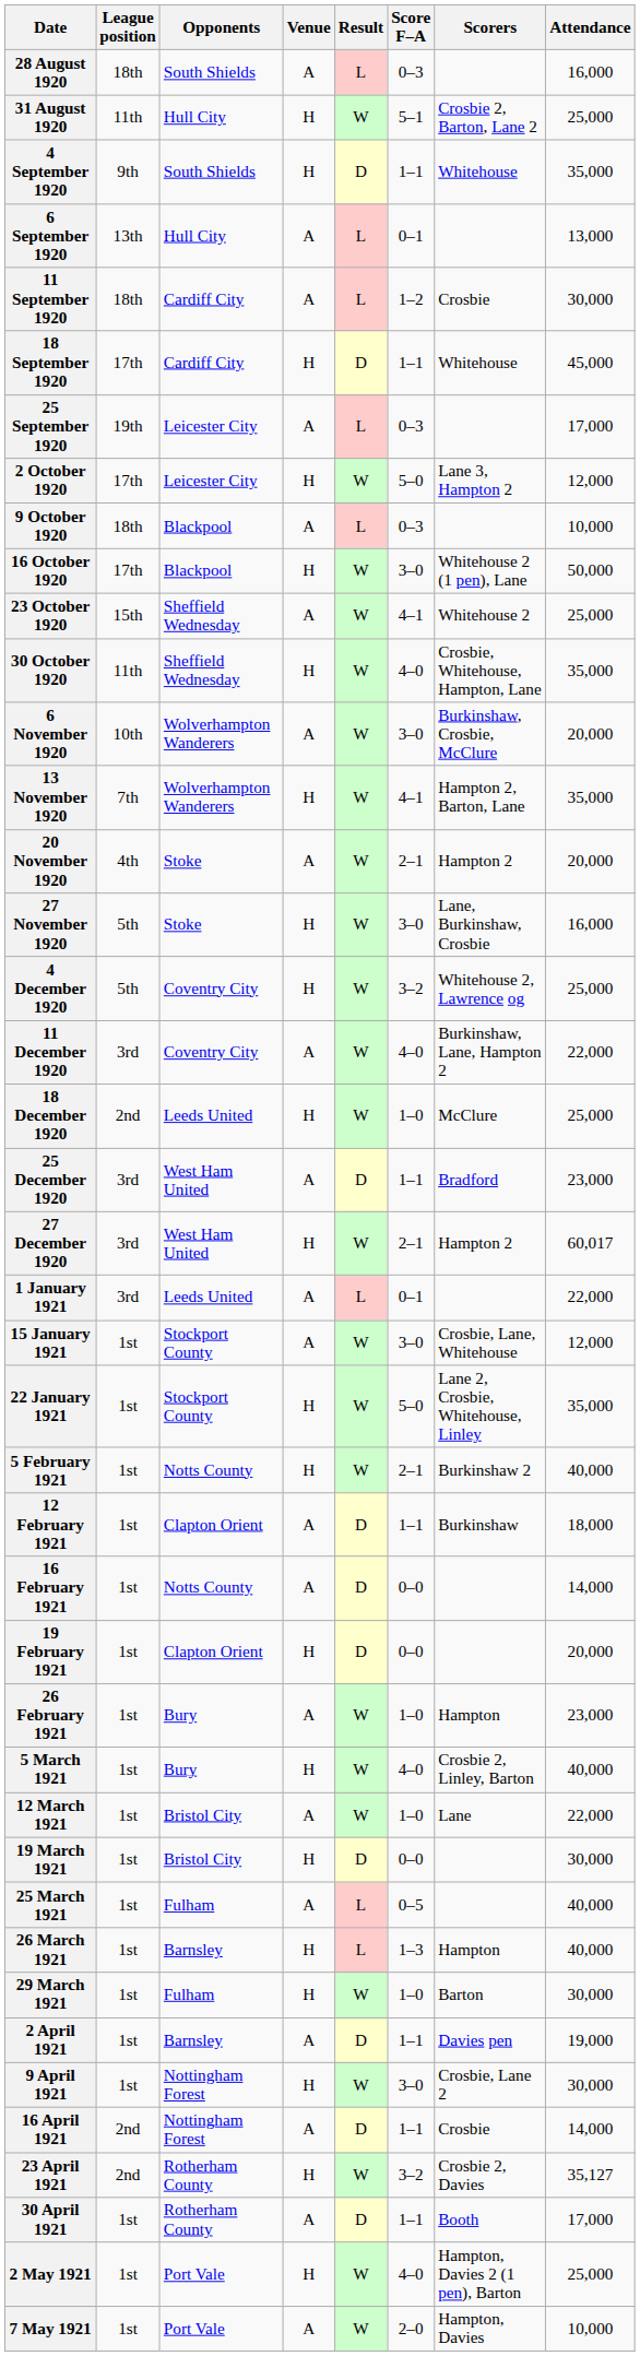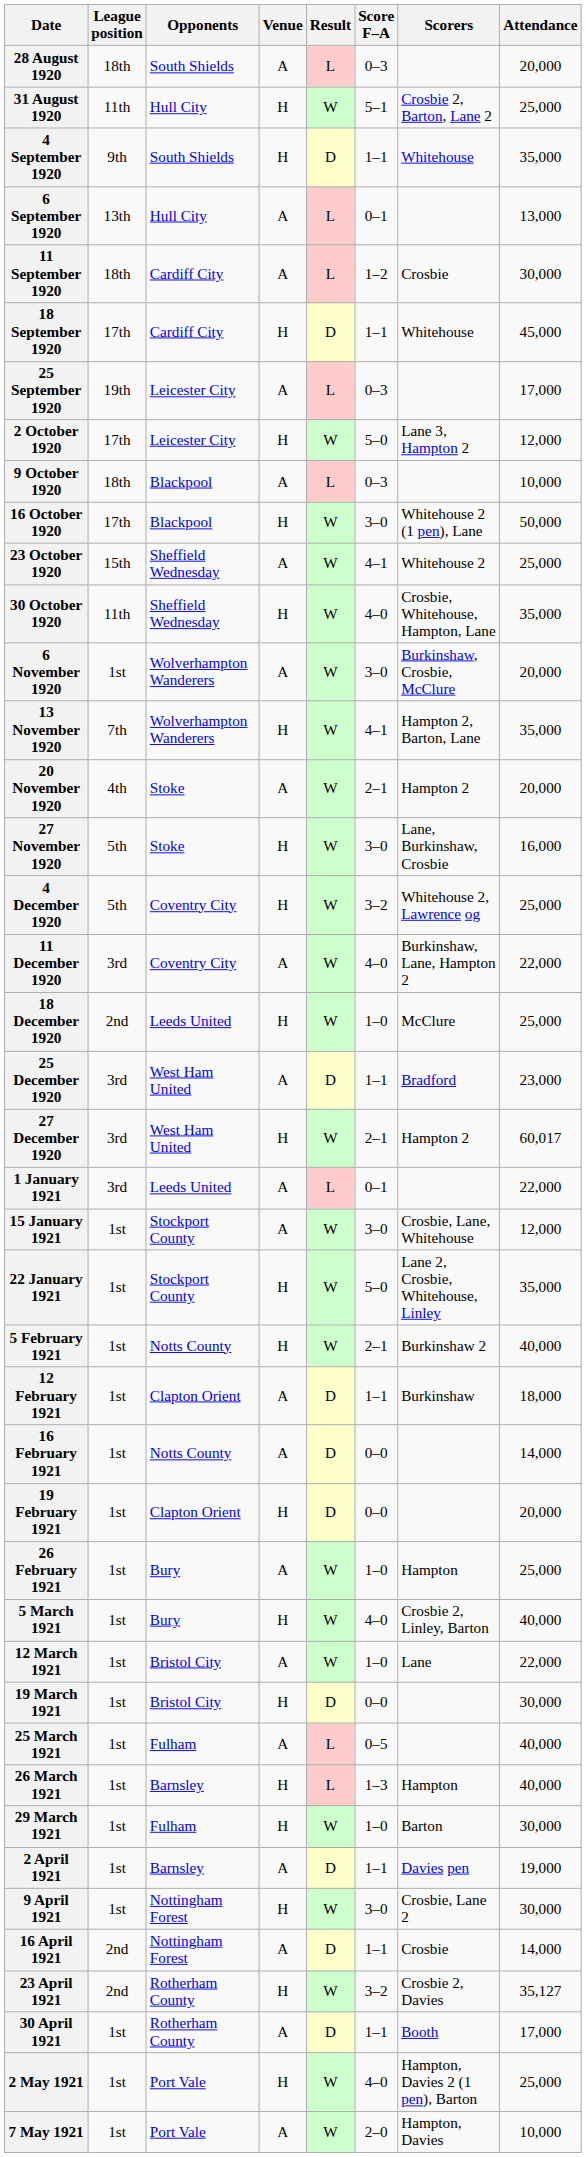28 August 1920 | Attendance: 16,000 -> 20,000
6 November 1920 | League position: 10th -> 1st
26 February 1921 | Attendance: 23,000 -> 25,000
